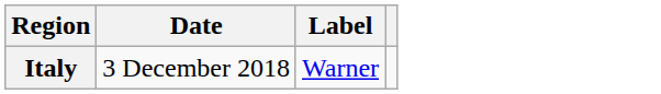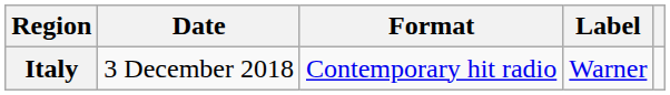+ column: Format | Contemporary hit radio
